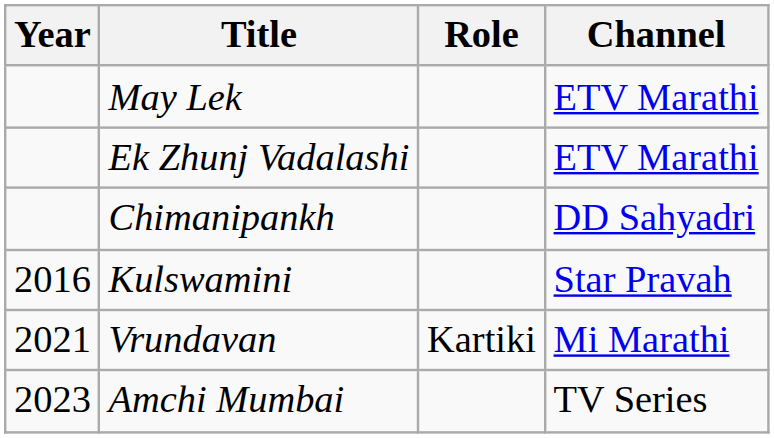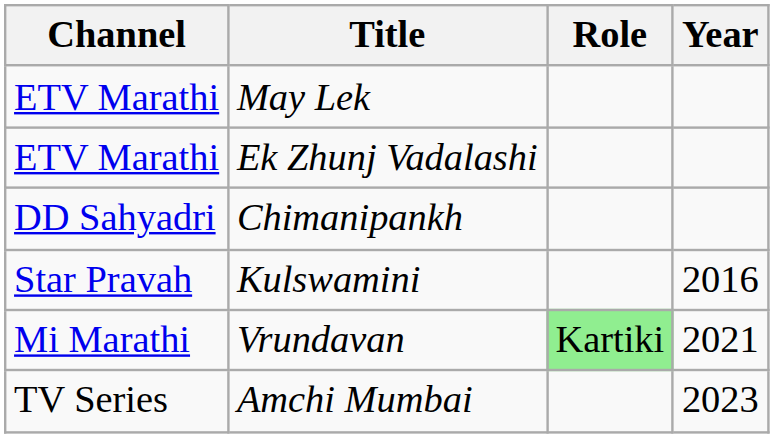columns swapped: Year <-> Channel
Vrundavan | Role: no background -> lightgreen background
